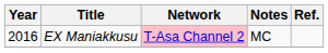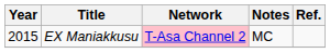EX Maniakkusu | Year: 2016 -> 2015
